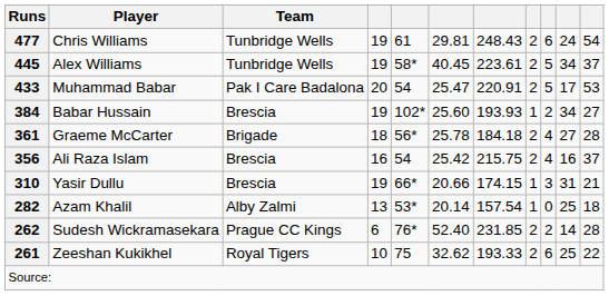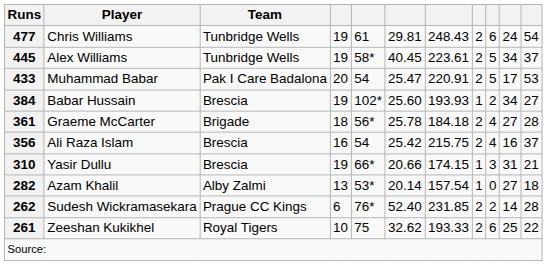282 | column 10: 25 -> 27
